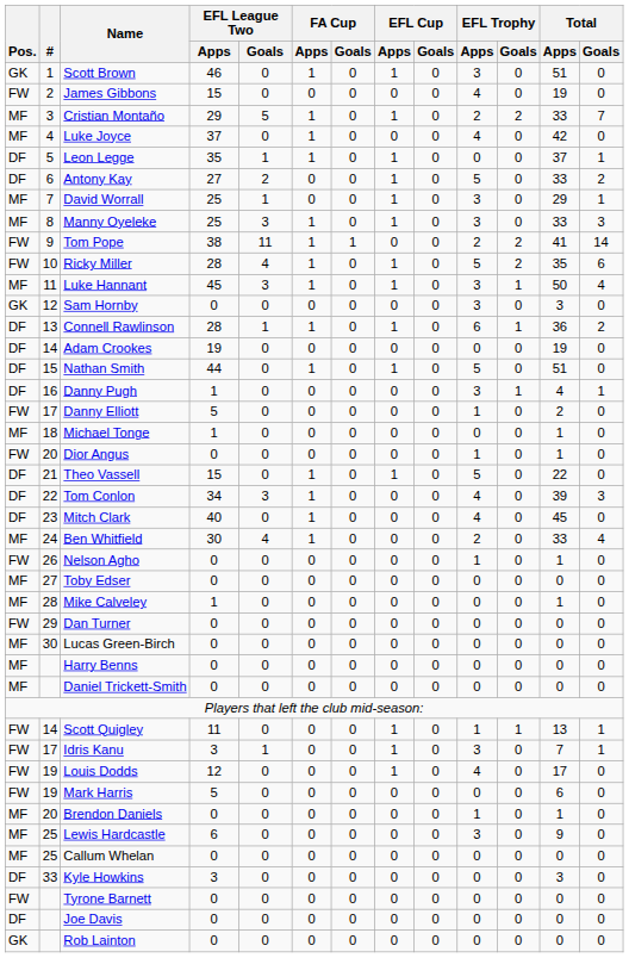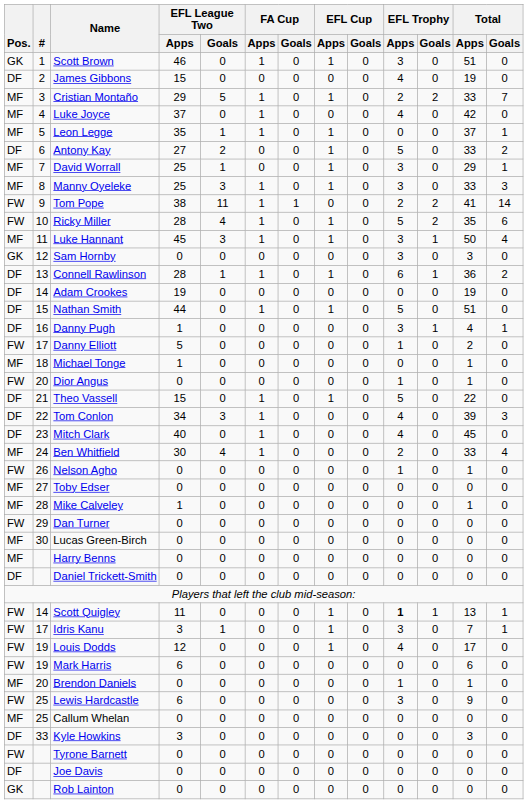James Gibbons | Pos.: FW -> DF
Leon Legge | Pos.: DF -> MF
Daniel Trickett-Smith | Pos.: MF -> DF
Scott Quigley | EFL Trophy / Apps: normal -> bold
Mark Harris | EFL League Two / Apps: 5 -> 6
Lewis Hardcastle | Pos.: MF -> FW
